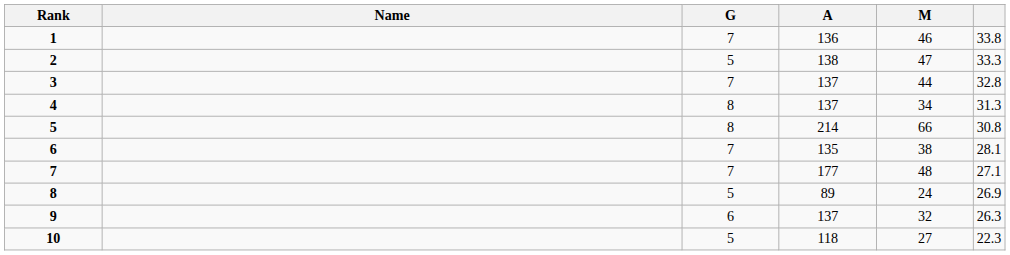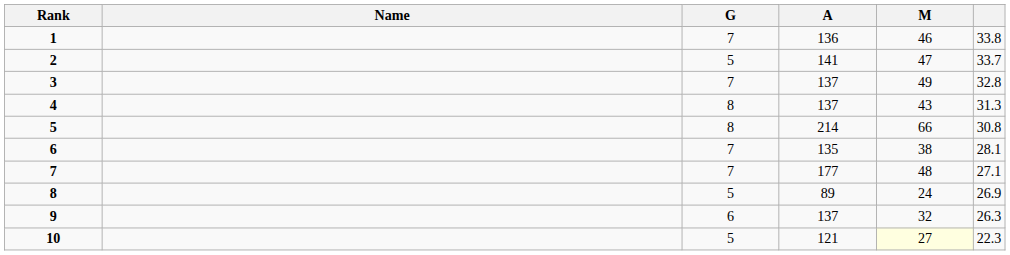2 | A: 138 -> 141
2 | column 6: 33.3 -> 33.7
3 | M: 44 -> 49
4 | M: 34 -> 43
10 | A: 118 -> 121
10 | M: no background -> lightyellow background
